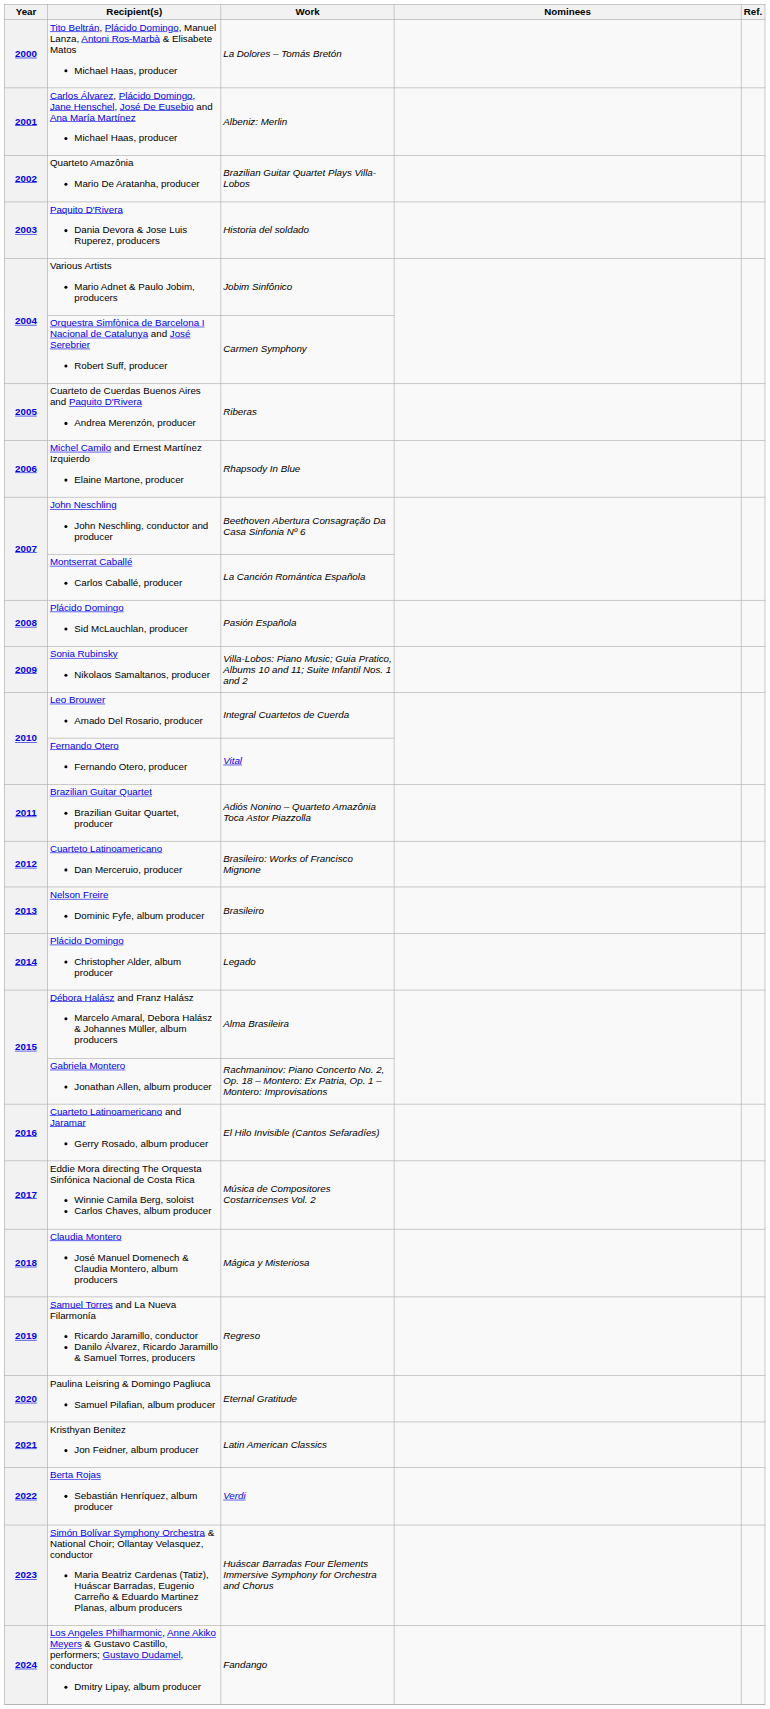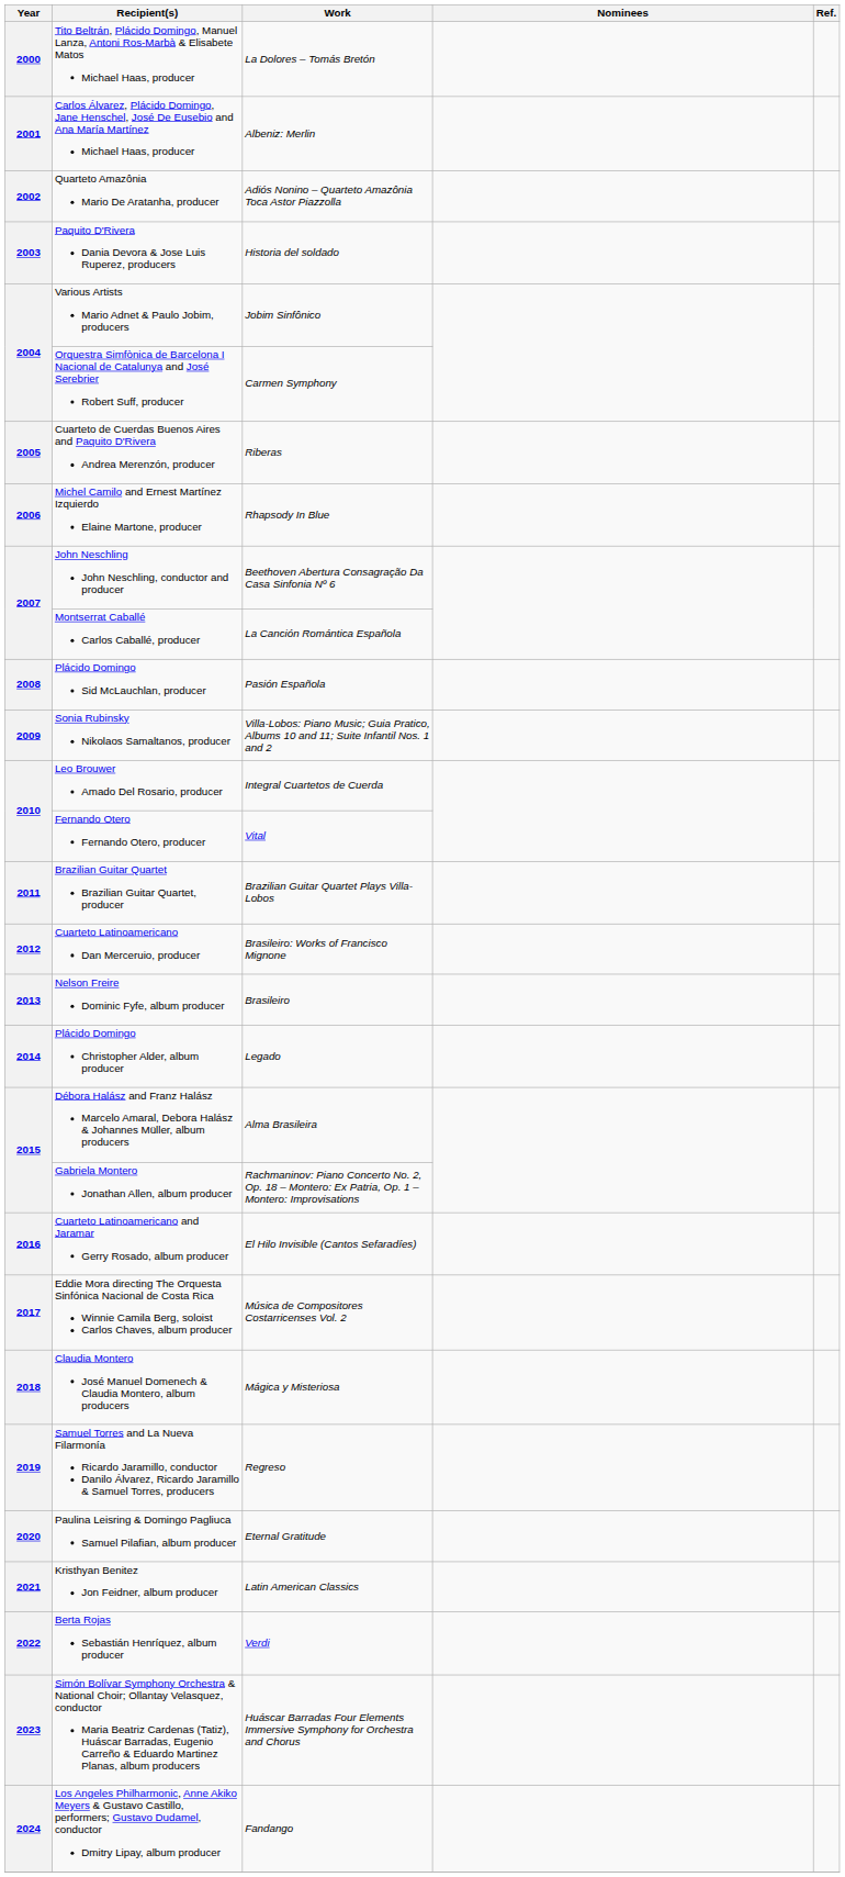Quarteto Amazônia Mario De Aratanha, producer | Work: Brazilian Guitar Quartet Plays Villa-Lobos -> Adiós Nonino – Quarteto Amazônia Toca Astor Piazzolla
Brazilian Guitar Quartet Brazilian Guitar Quartet, producer | Work: Adiós Nonino – Quarteto Amazônia Toca Astor Piazzolla -> Brazilian Guitar Quartet Plays Villa-Lobos
